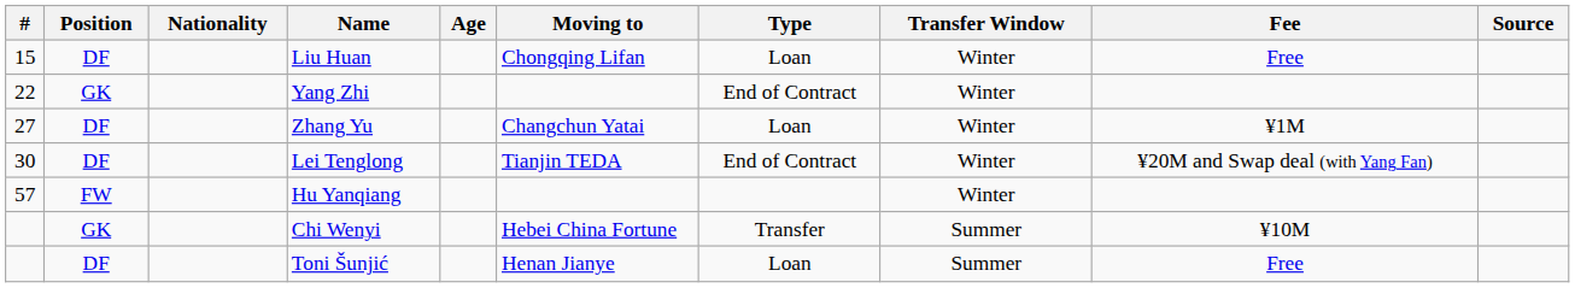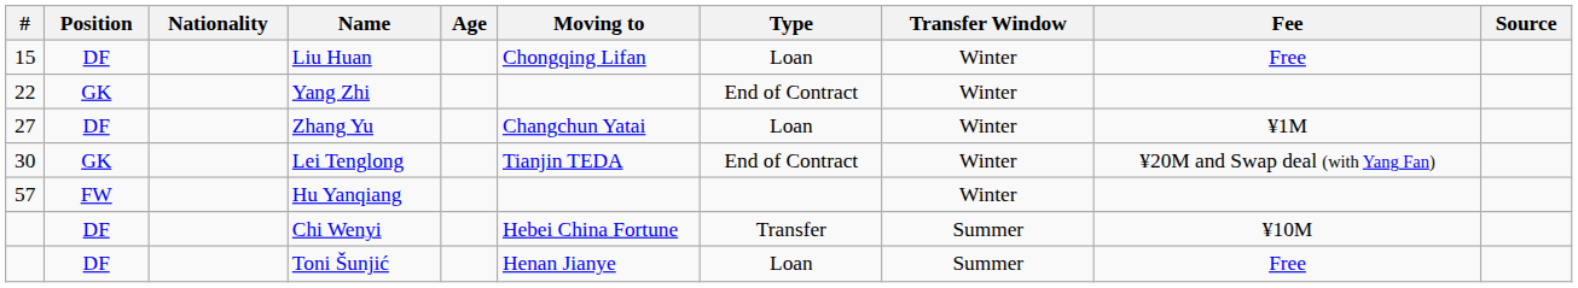Lei Tenglong | Position: DF -> GK
Chi Wenyi | Position: GK -> DF
